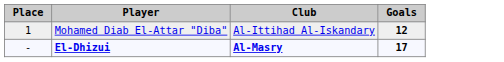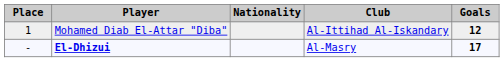+ column: Nationality
El-Dhizui | Club: bold -> normal
